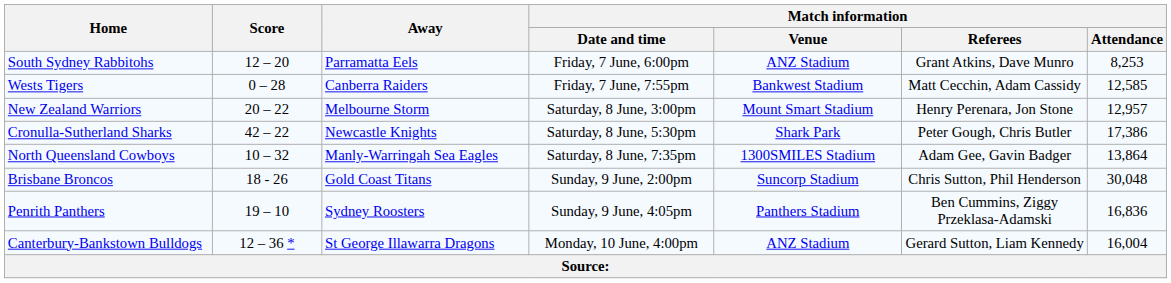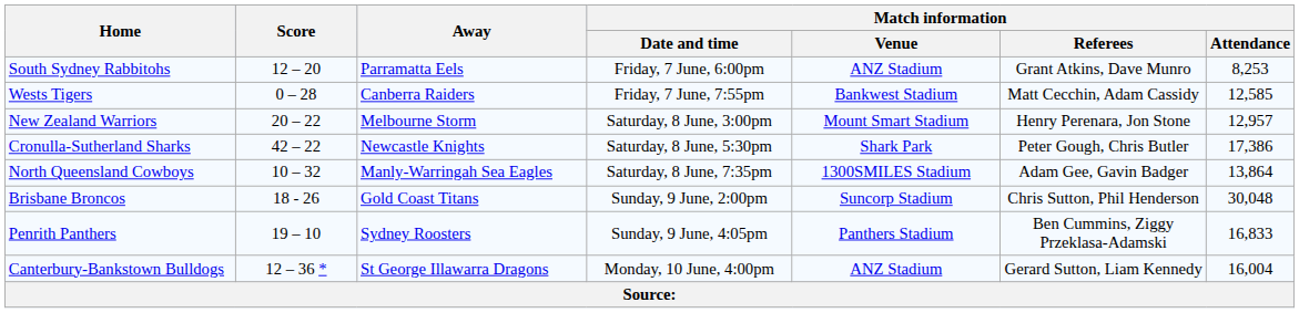Penrith Panthers | Match information / Attendance: 16,836 -> 16,833
